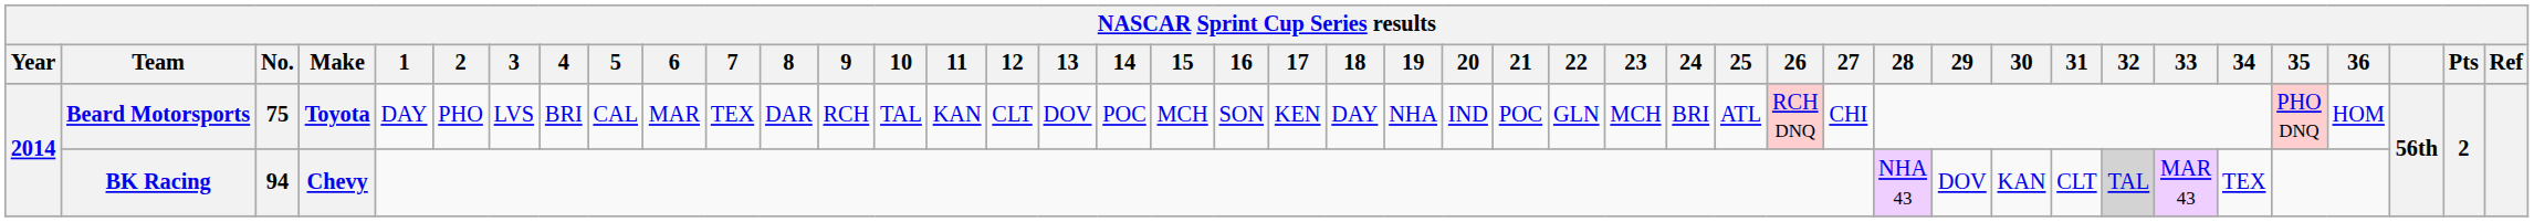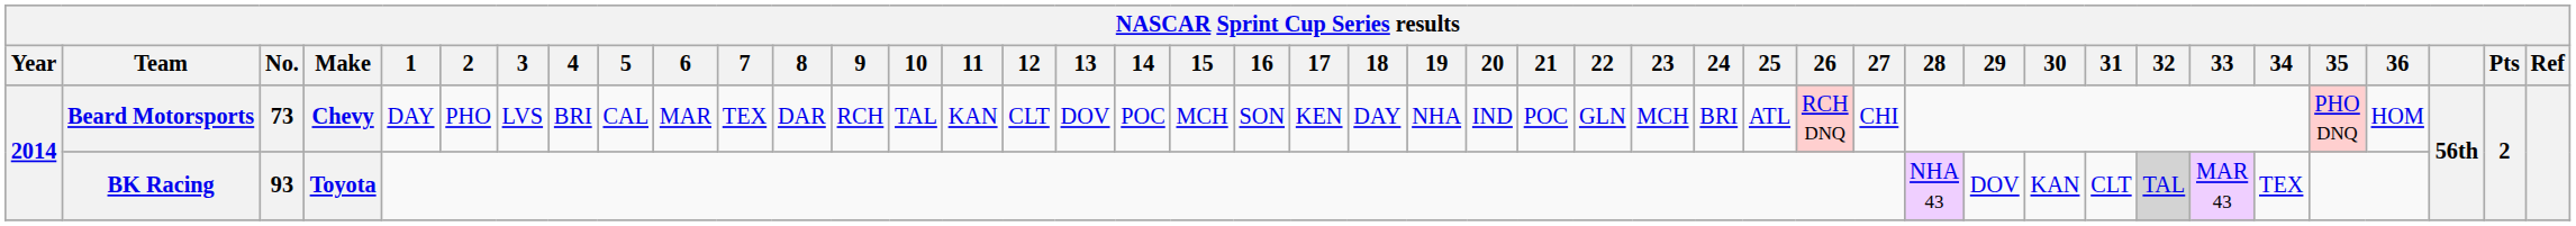Beard Motorsports | No.: 75 -> 73
Beard Motorsports | Make: Toyota -> Chevy
BK Racing | No.: 94 -> 93
BK Racing | Make: Chevy -> Toyota
